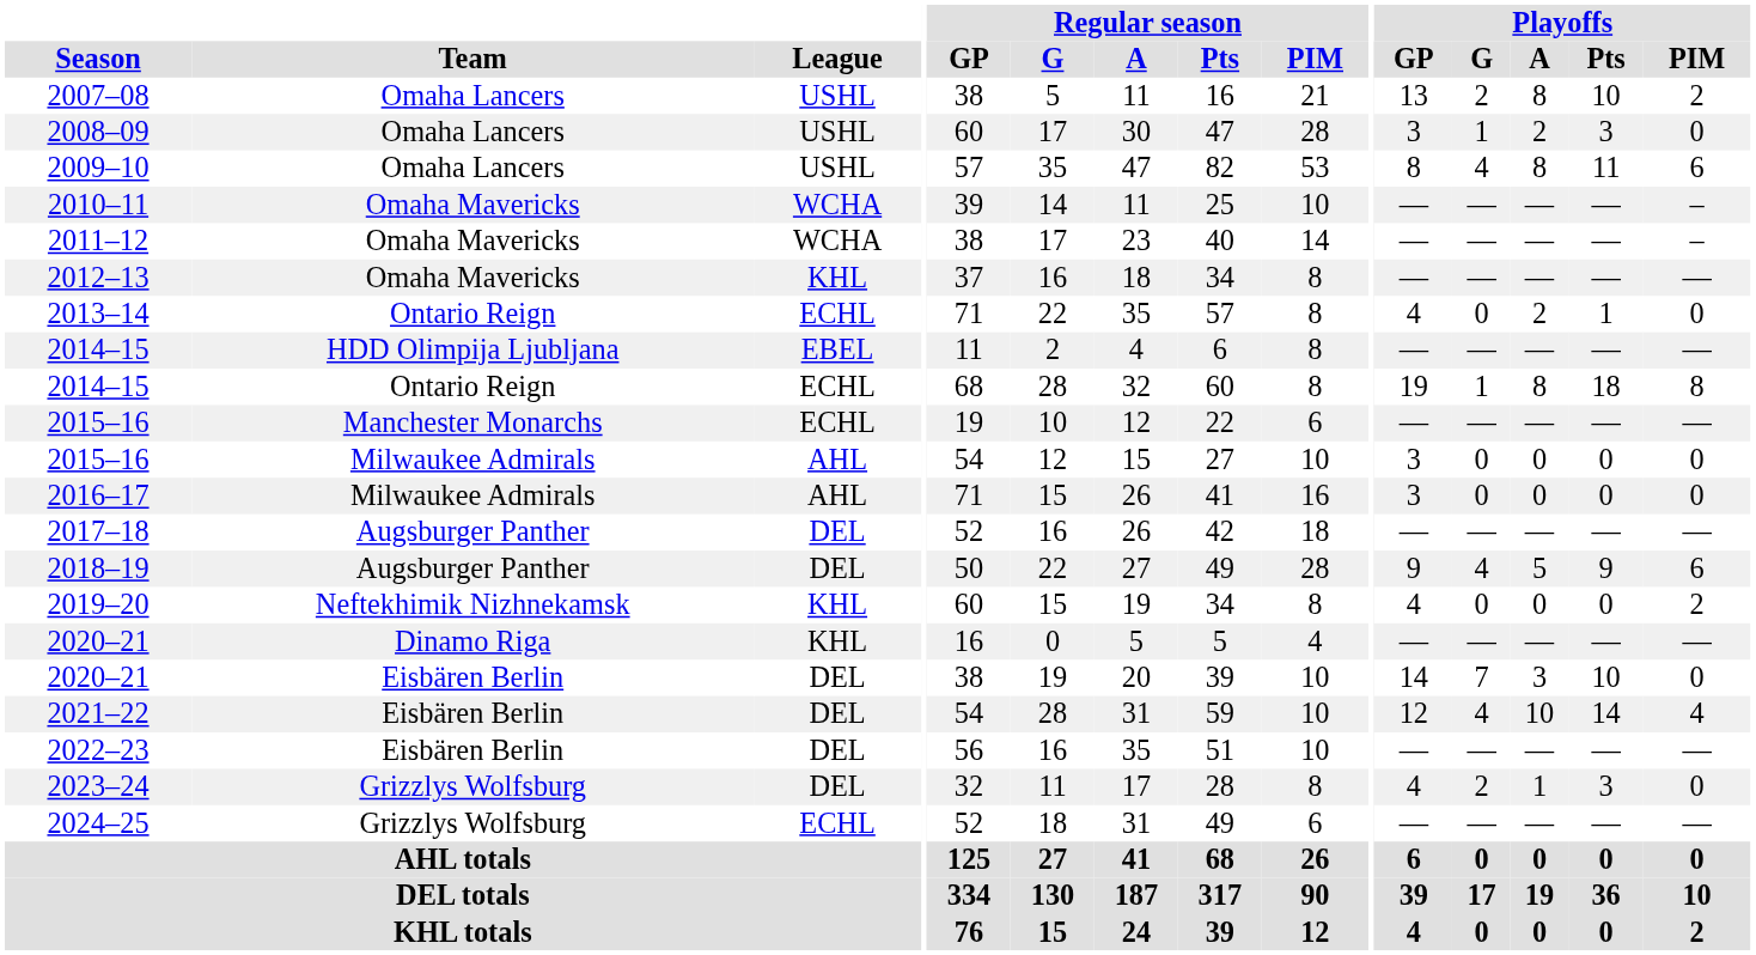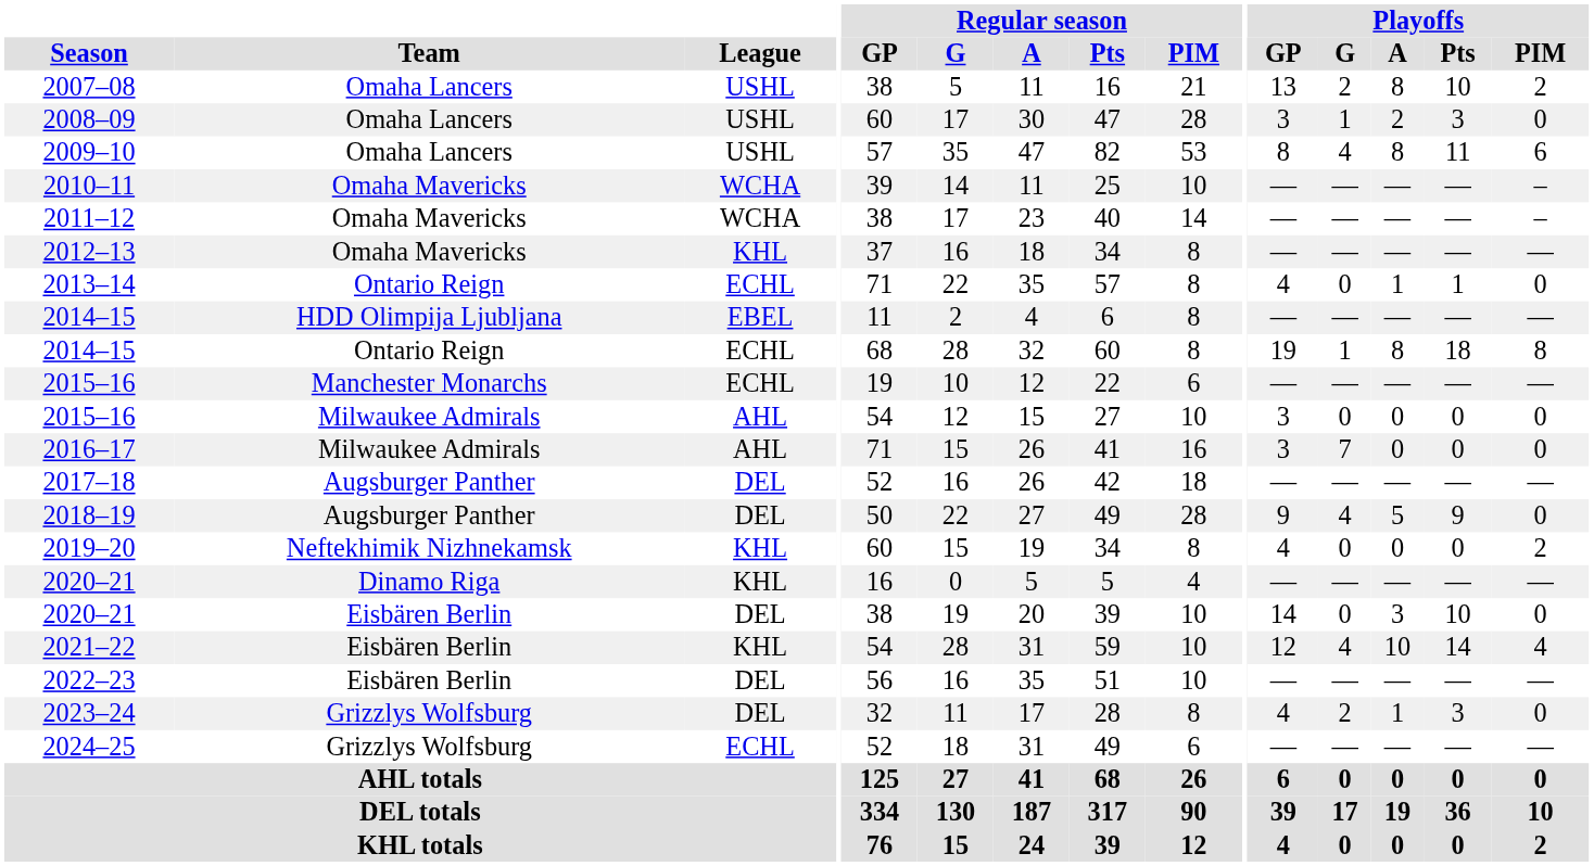2013–14 | Playoffs / A: 2 -> 1
2016–17 | Playoffs / G: 0 -> 7
2018–19 | Playoffs / PIM: 6 -> 0
2020–21 / Eisbären Berlin | Playoffs / G: 7 -> 0
2021–22 | League: DEL -> KHL
